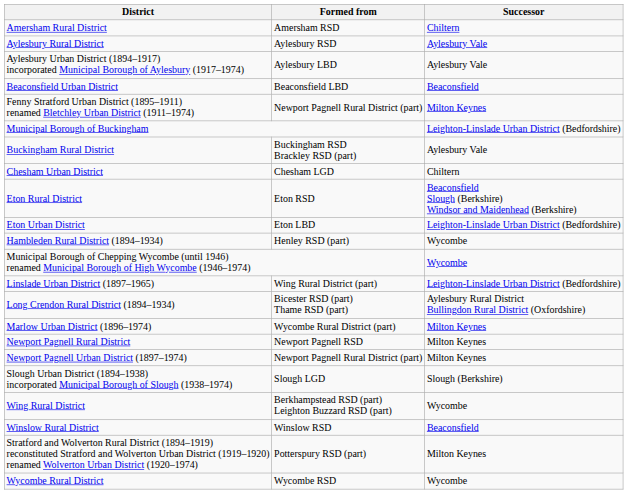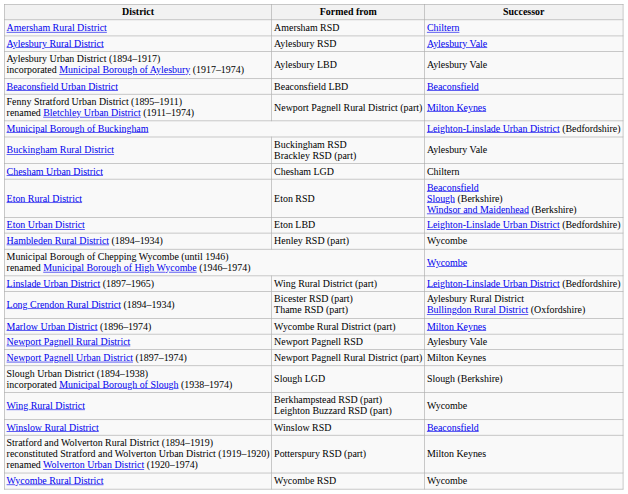Newport Pagnell Rural District | Successor: Milton Keynes -> Aylesbury Vale
